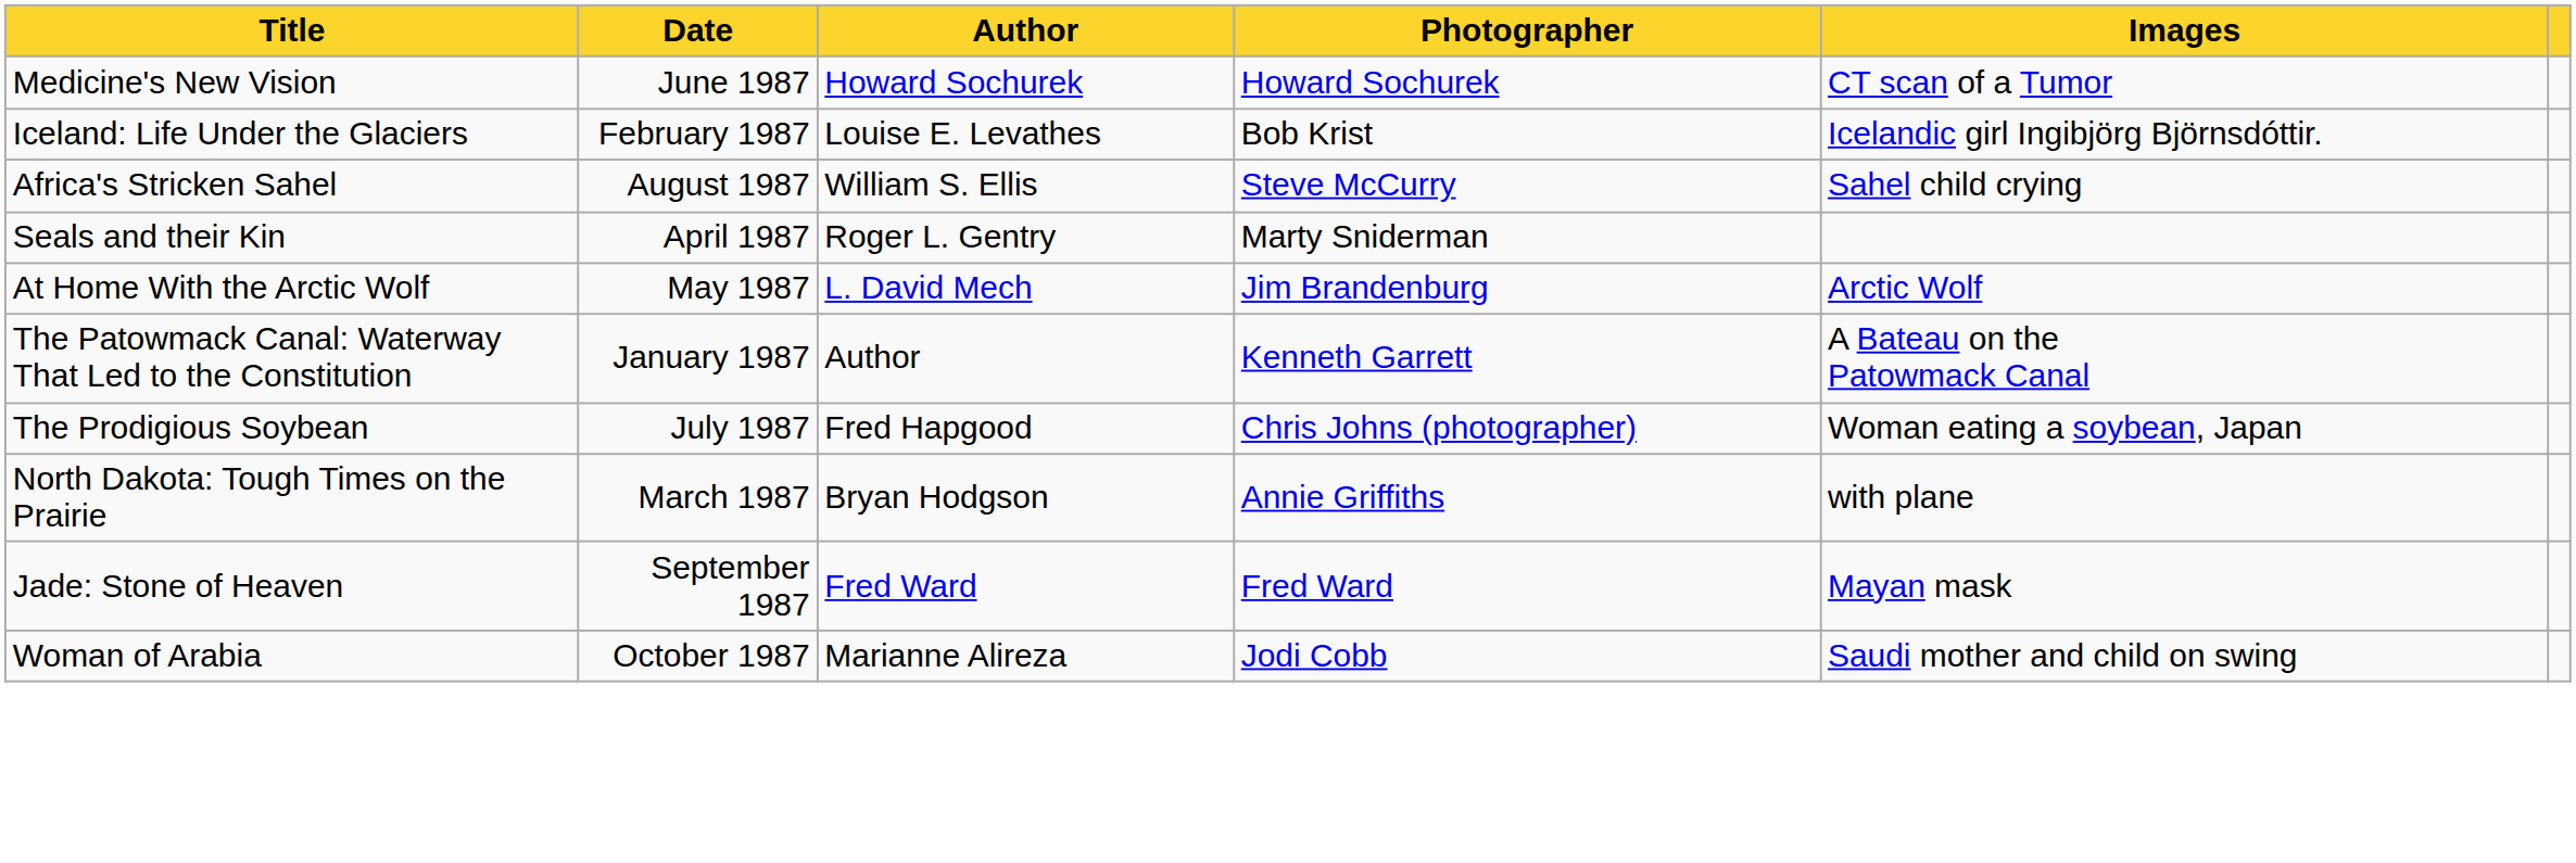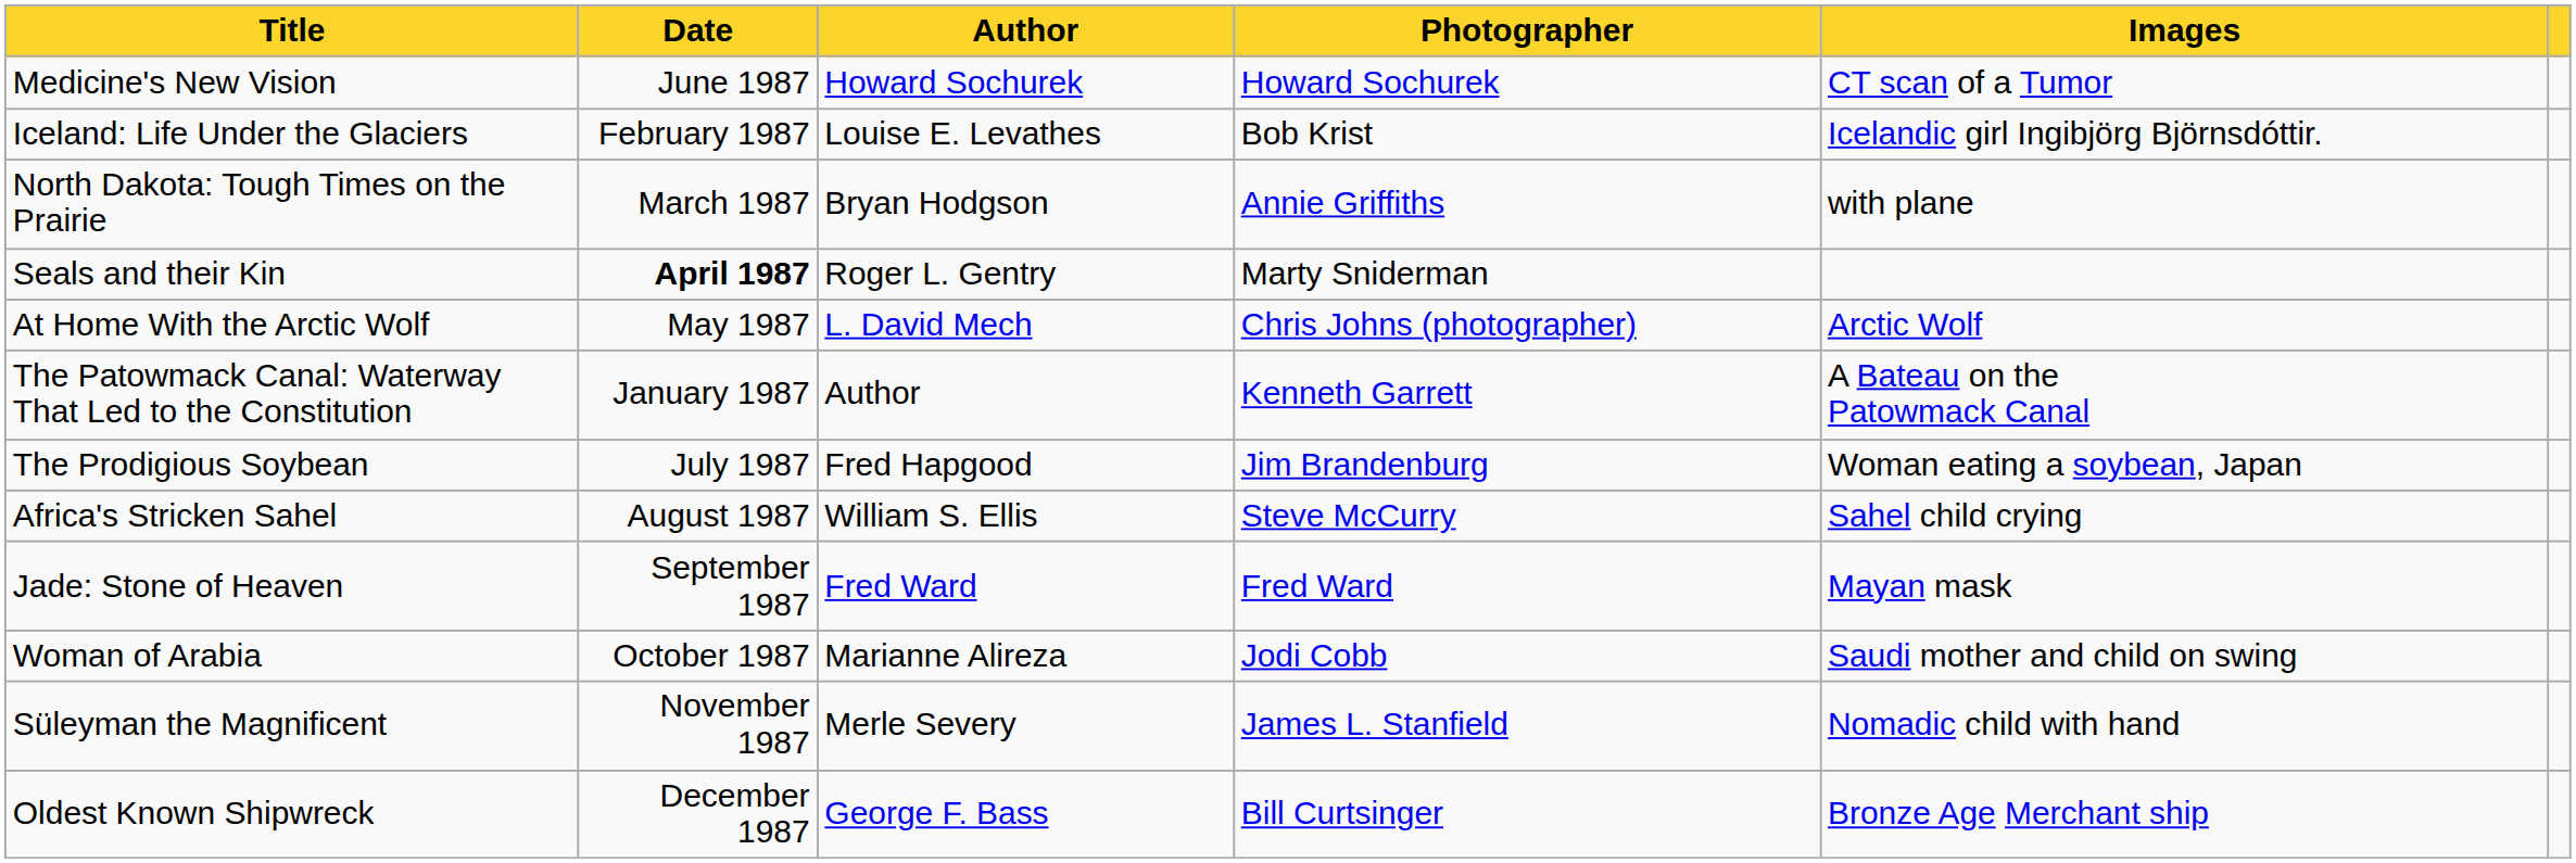rows swapped: North Dakota: Tough Times on the Prairie <-> Africa's Stricken Sahel
Seals and their Kin | Date: normal -> bold
At Home With the Arctic Wolf | Photographer: Jim Brandenburg -> Chris Johns (photographer)
The Prodigious Soybean | Photographer: Chris Johns (photographer) -> Jim Brandenburg
+ row: Süleyman the Magnificent | November 1987 | Merle Severy | James L. Stanfield | Nomadic child with hand
+ row: Oldest Known Shipwreck | December 1987 | George F. Bass | Bill Curtsinger | Bronze Age Merchant ship
